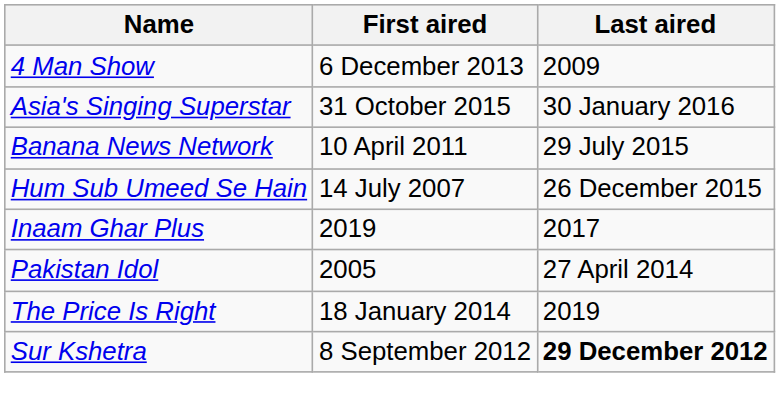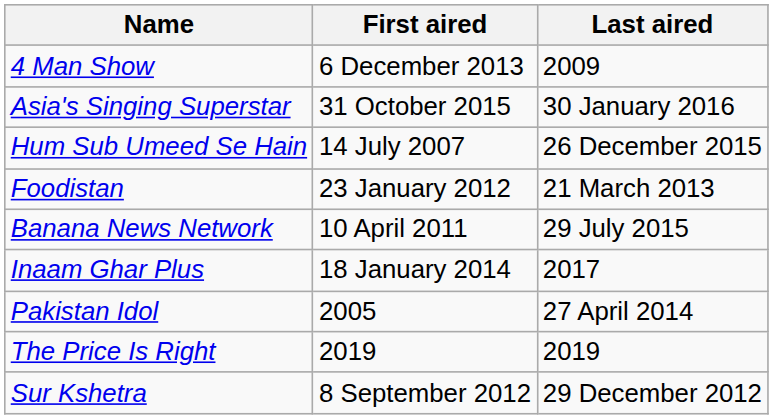rows swapped: Banana News Network <-> Hum Sub Umeed Se Hain
+ row: Foodistan | 23 January 2012 | 21 March 2013
Inaam Ghar Plus | First aired: 2019 -> 18 January 2014
The Price Is Right | First aired: 18 January 2014 -> 2019
Sur Kshetra | Last aired: bold -> normal
